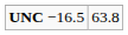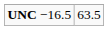UNC −16.5 | column 2: 63.8 -> 63.5
